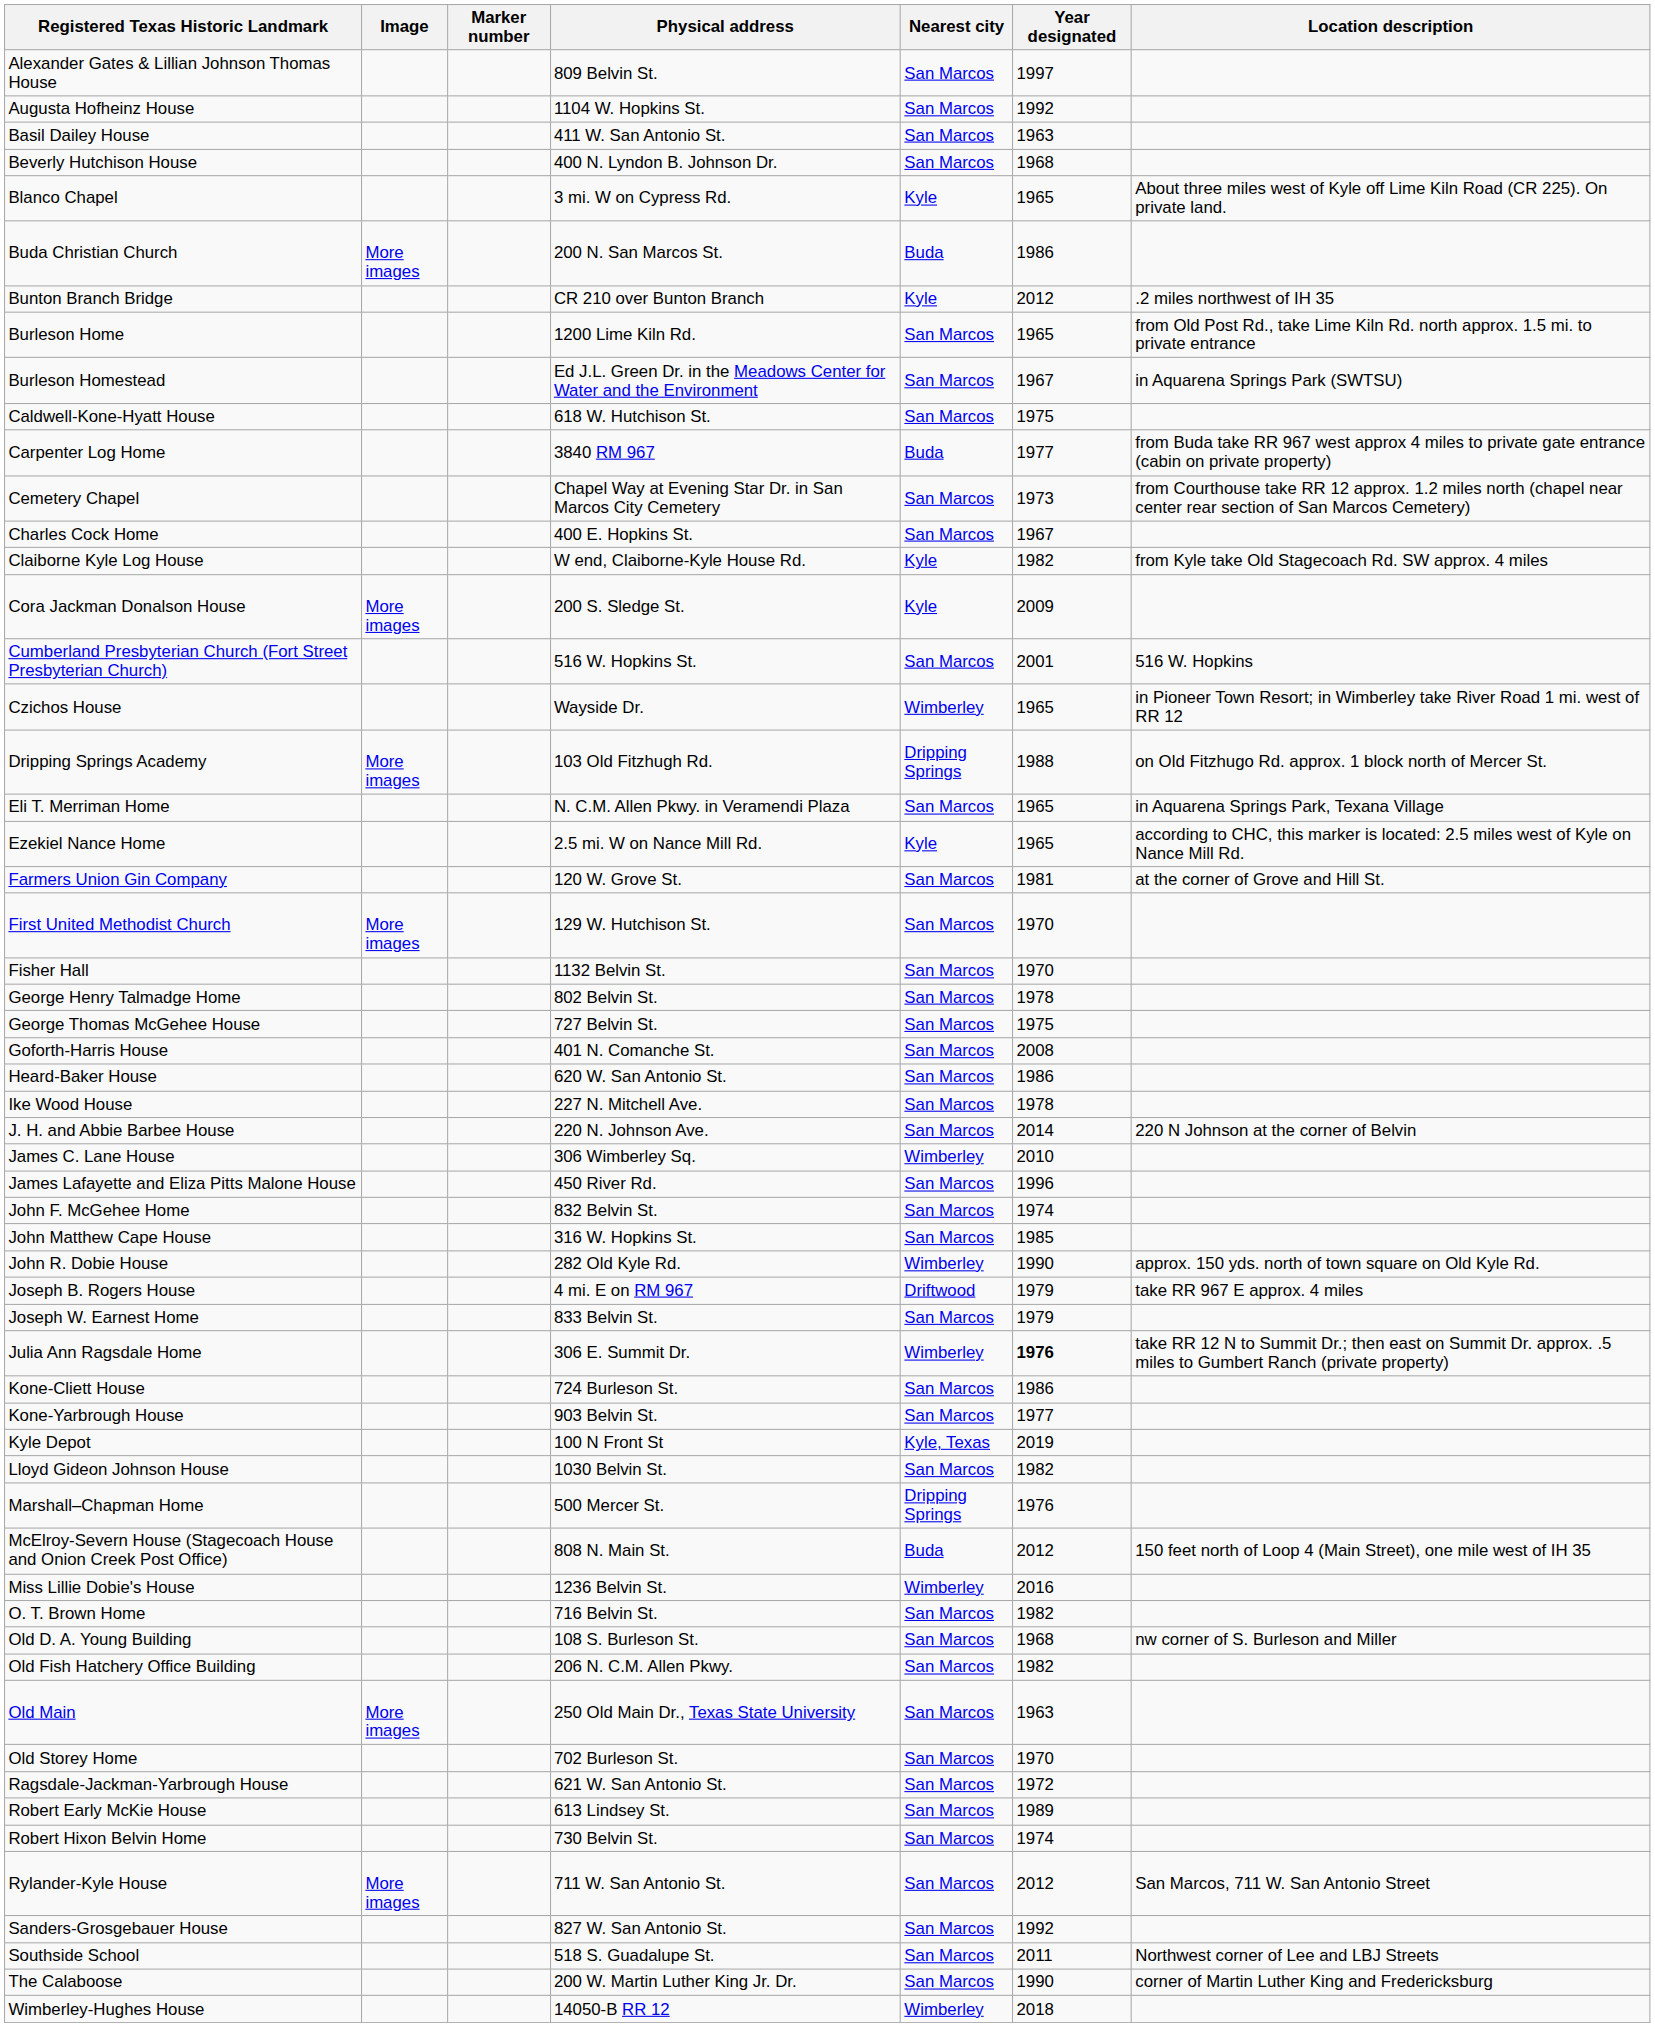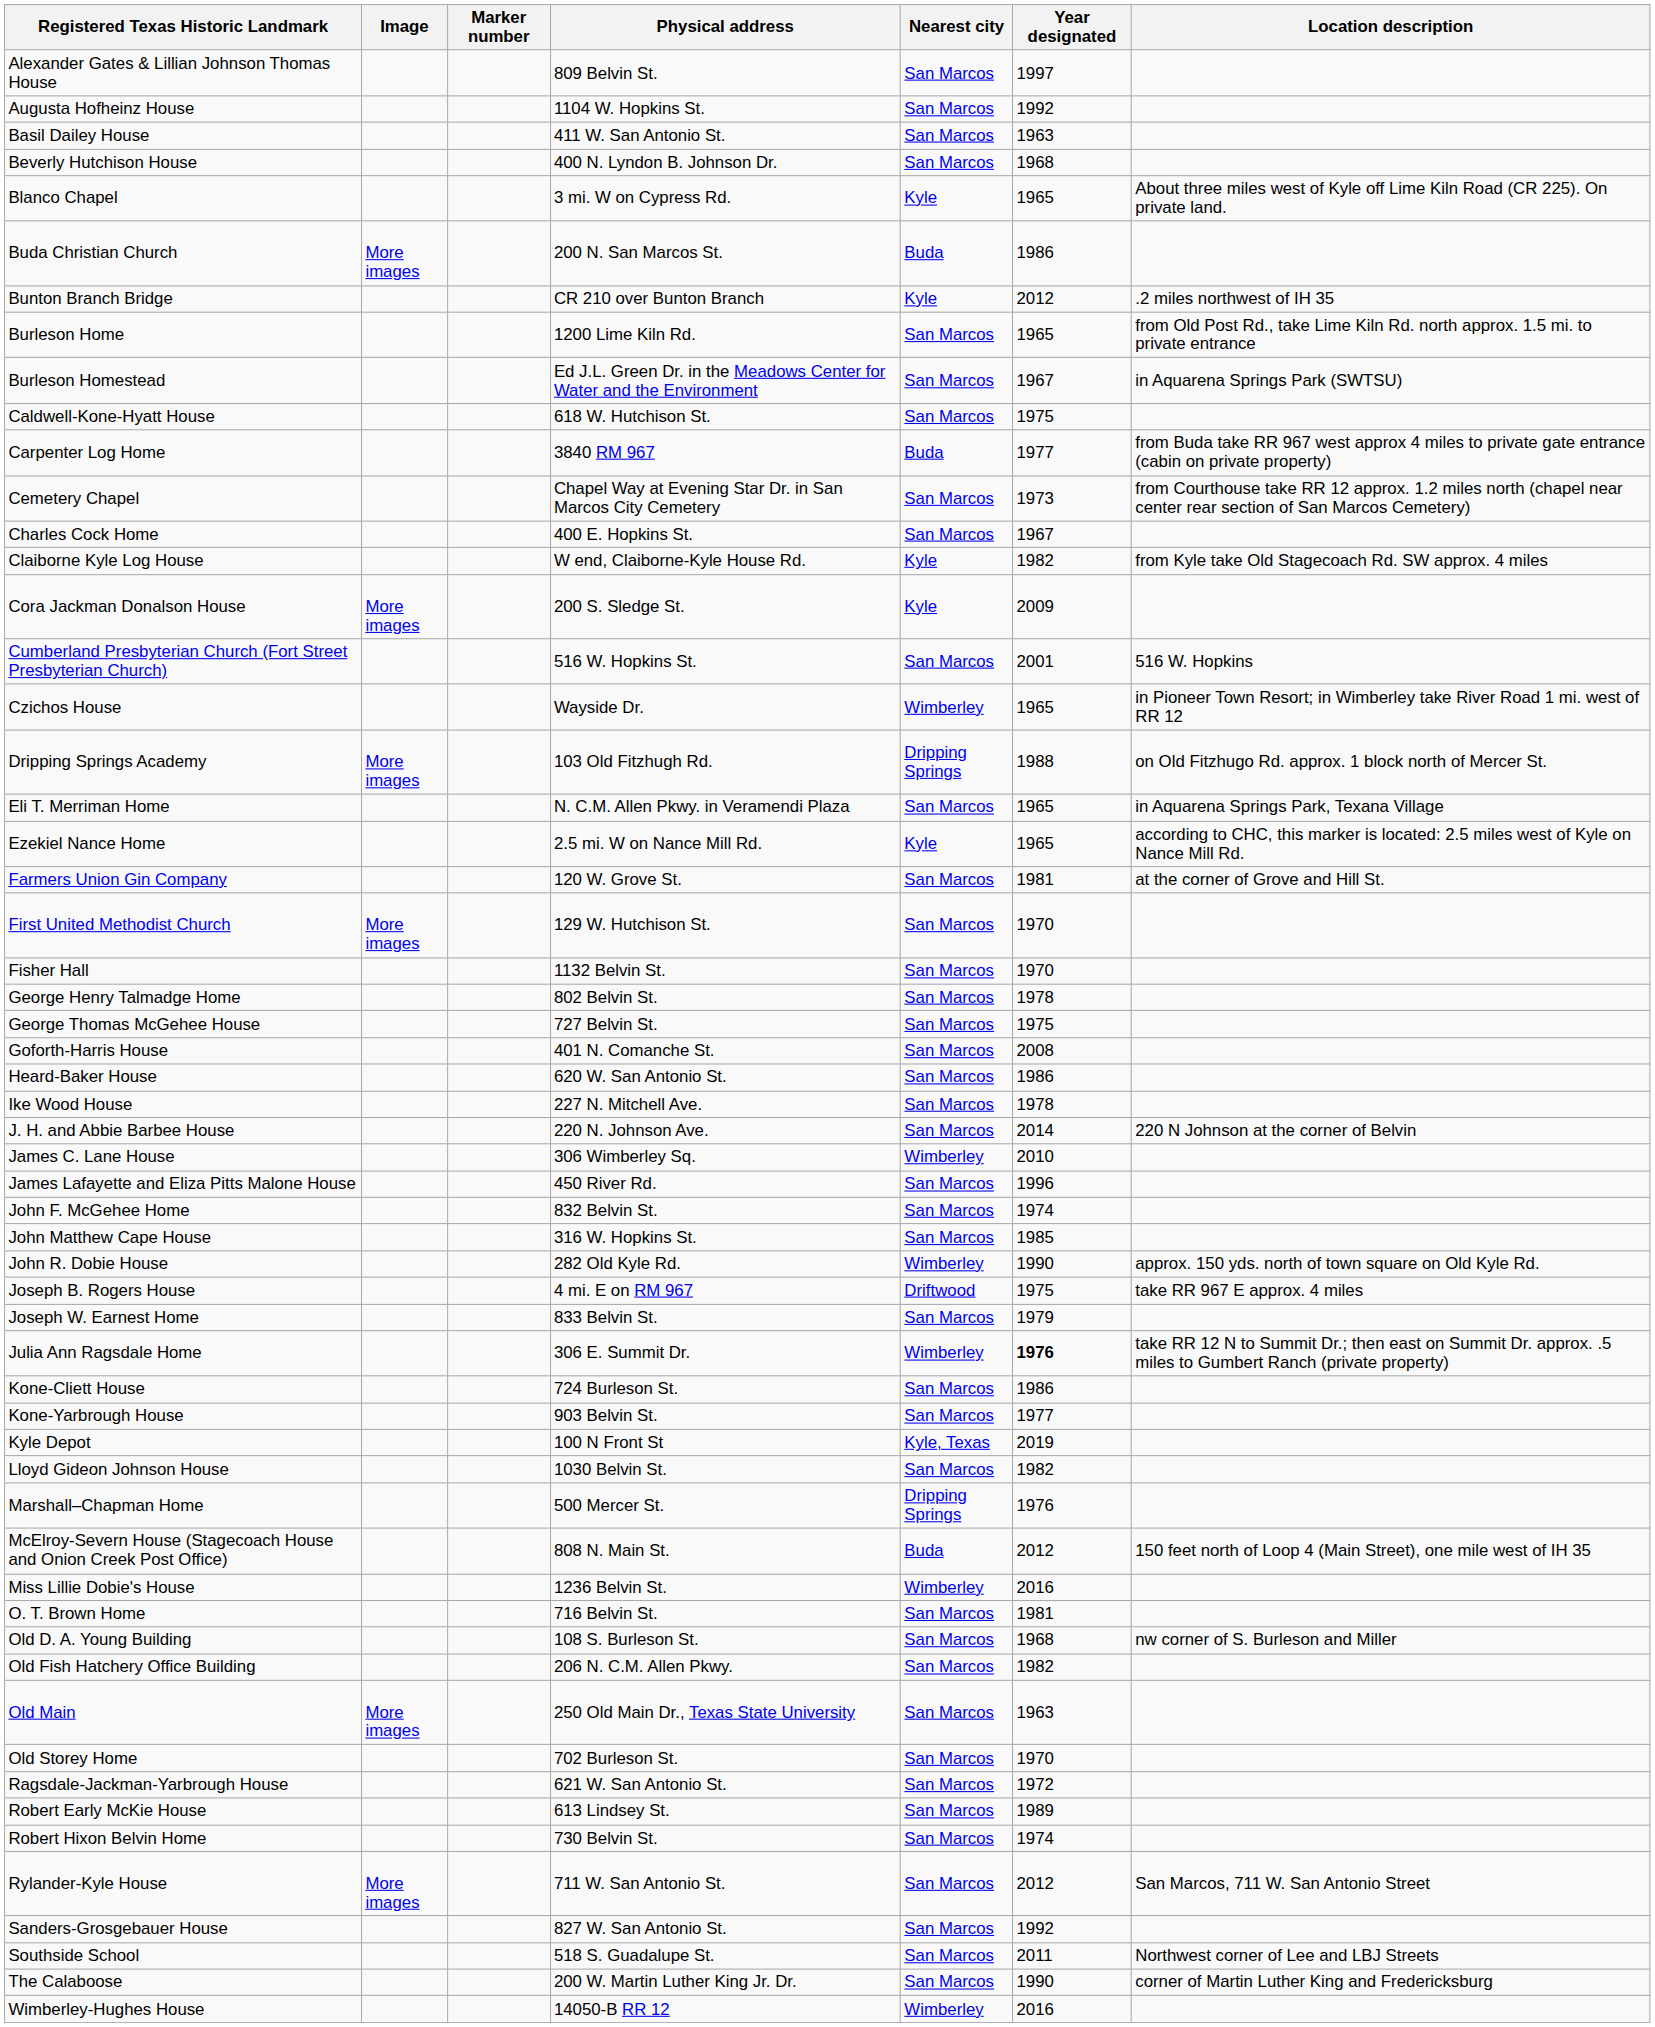Joseph B. Rogers House | Year designated: 1979 -> 1975
O. T. Brown Home | Year designated: 1982 -> 1981
Wimberley-Hughes House | Year designated: 2018 -> 2016
